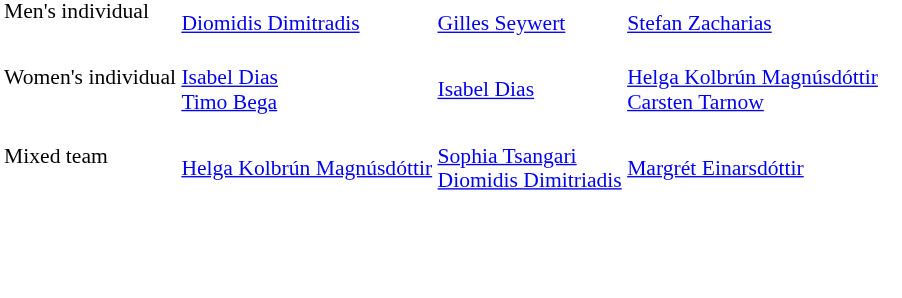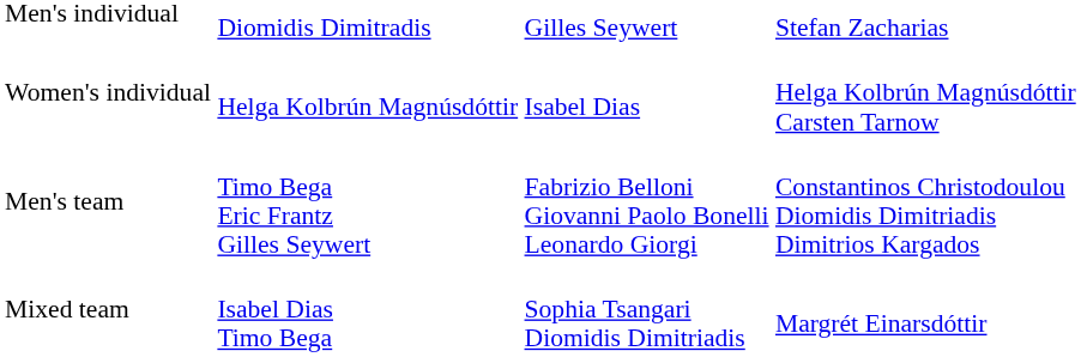Women's individual | column 2: Isabel Dias Timo Bega -> Helga Kolbrún Magnúsdóttir
+ row: Men's team | Timo Bega Eric Frantz Gilles Seywert | Fabrizio Belloni Giovanni Paolo Bonelli Leonardo Giorgi | Constantinos Christodoulou Diomidis Dimitriadis Dimitrios Kargados
Mixed team | column 2: Helga Kolbrún Magnúsdóttir -> Isabel Dias Timo Bega
